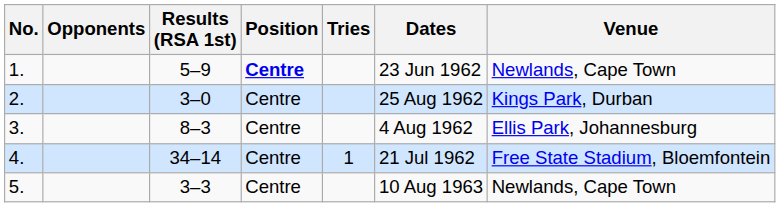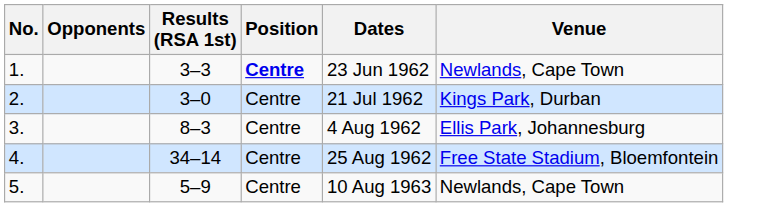- column: Tries | 1
1. | Results (RSA 1st): 5–9 -> 3–3
2. | Dates: 25 Aug 1962 -> 21 Jul 1962
4. | Dates: 21 Jul 1962 -> 25 Aug 1962
5. | Results (RSA 1st): 3–3 -> 5–9
